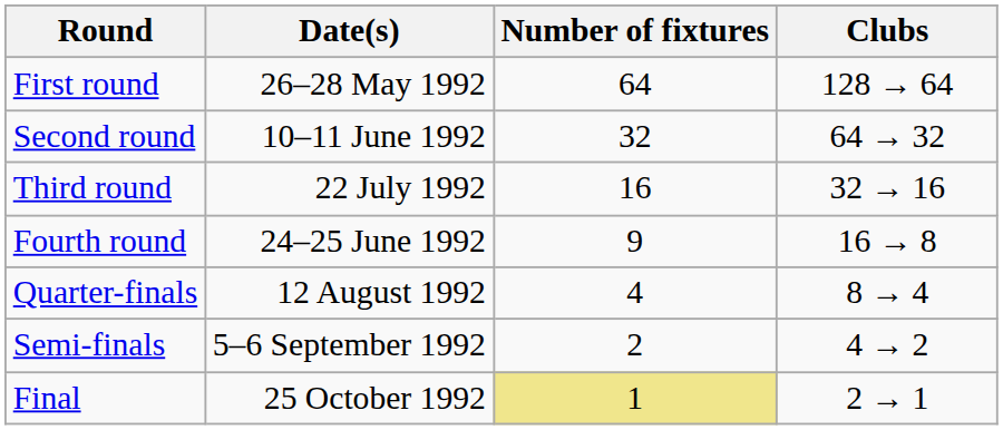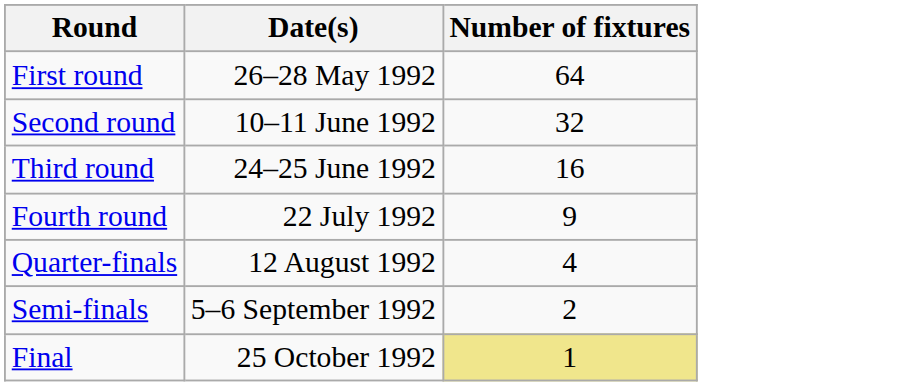- column: Clubs | 128 → 64 | 64 → 32 | 32 → 16 | 16 → 8 | 8 → 4 | 4 → 2 | 2 → 1
Third round | Date(s): 22 July 1992 -> 24–25 June 1992
Fourth round | Date(s): 24–25 June 1992 -> 22 July 1992
